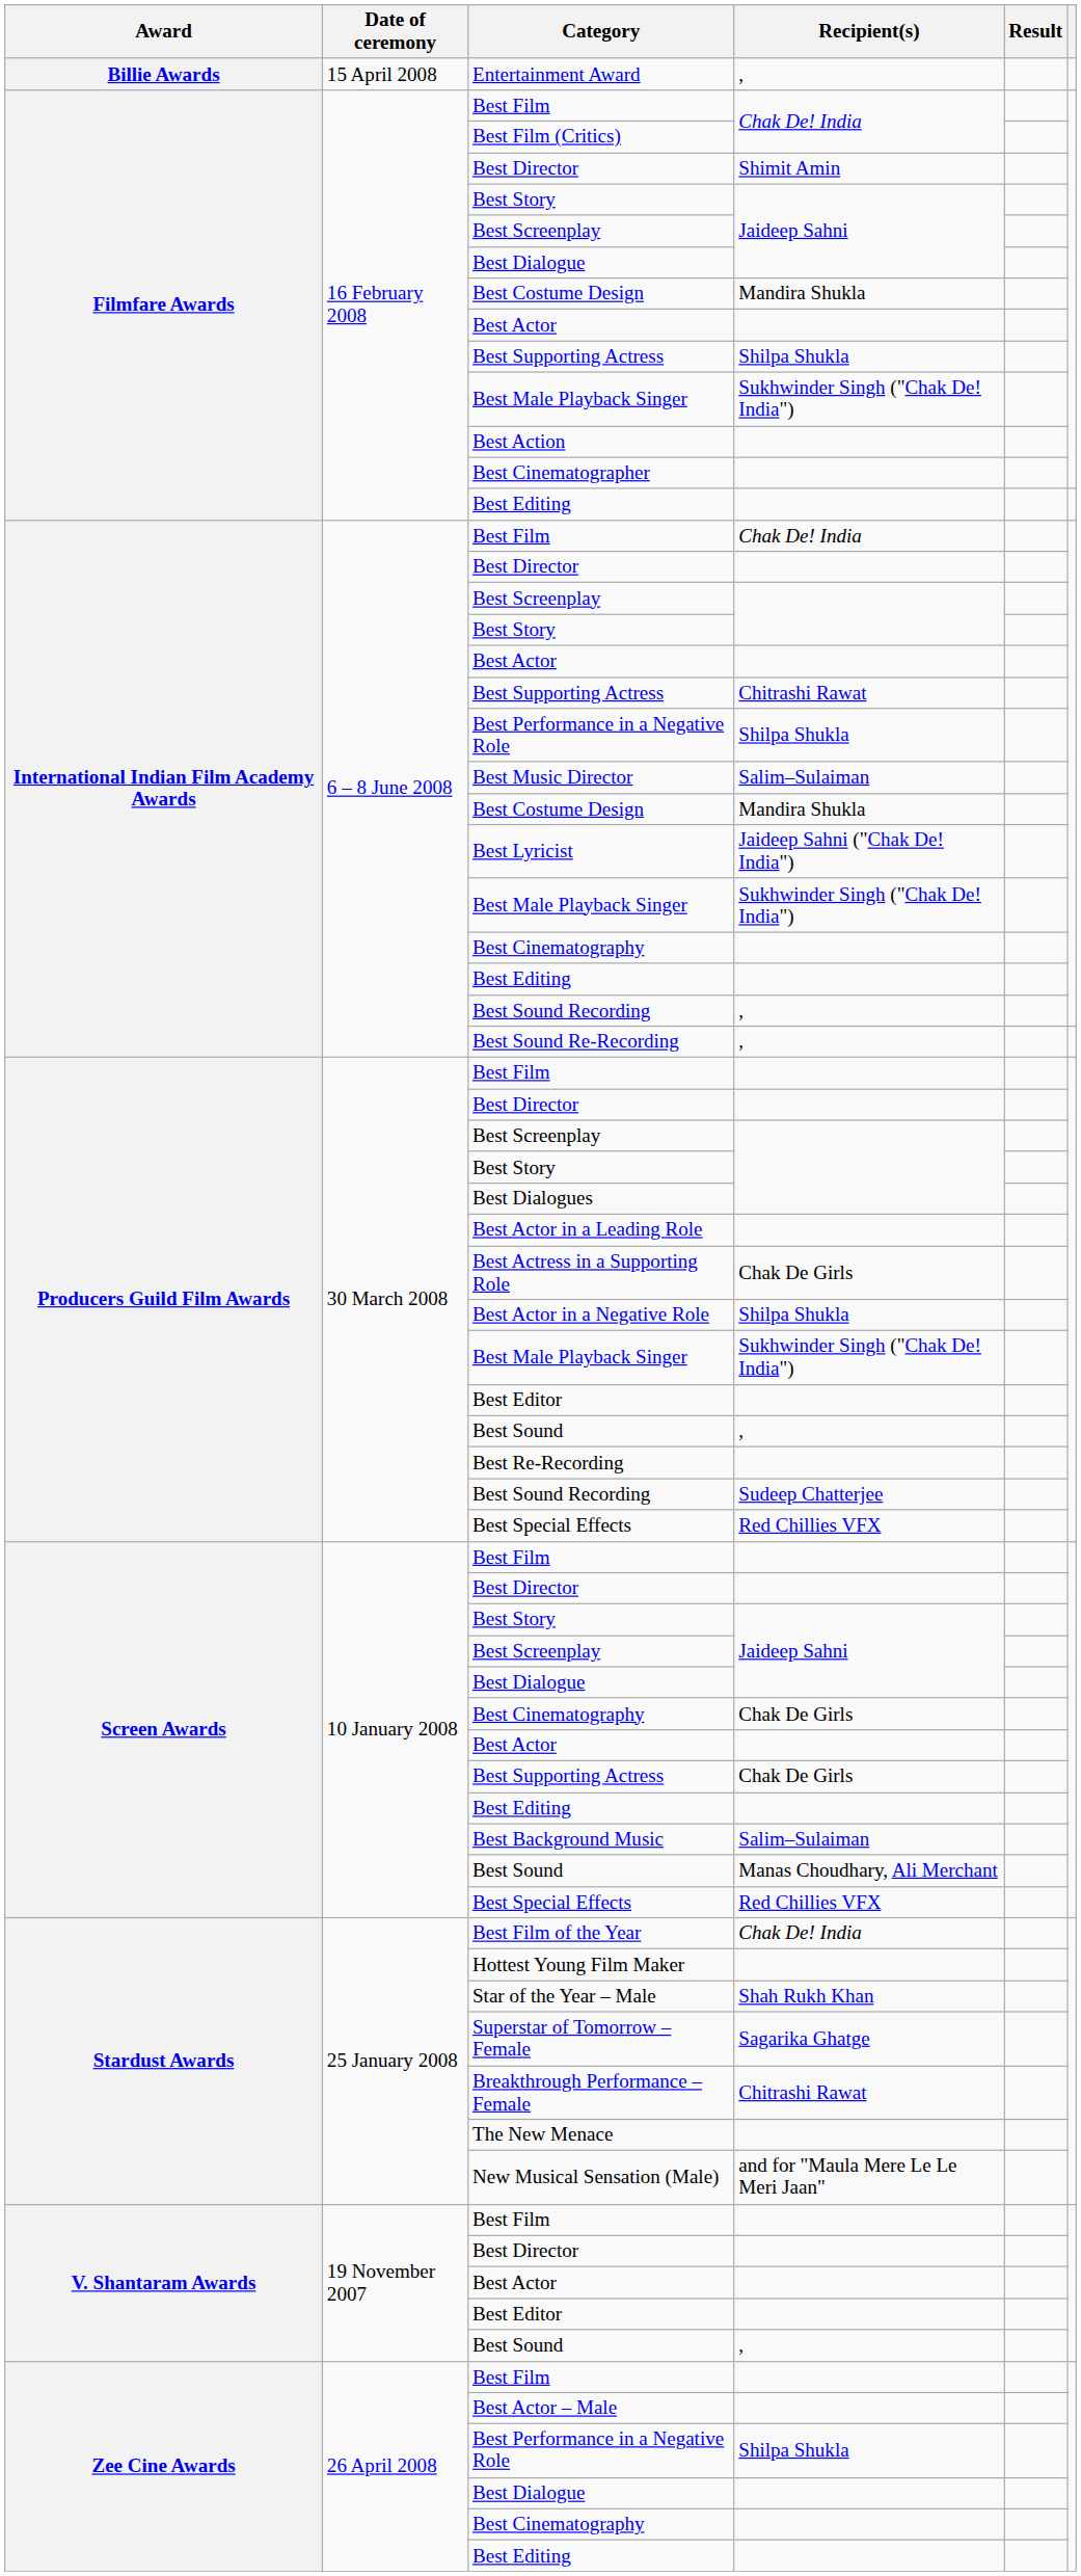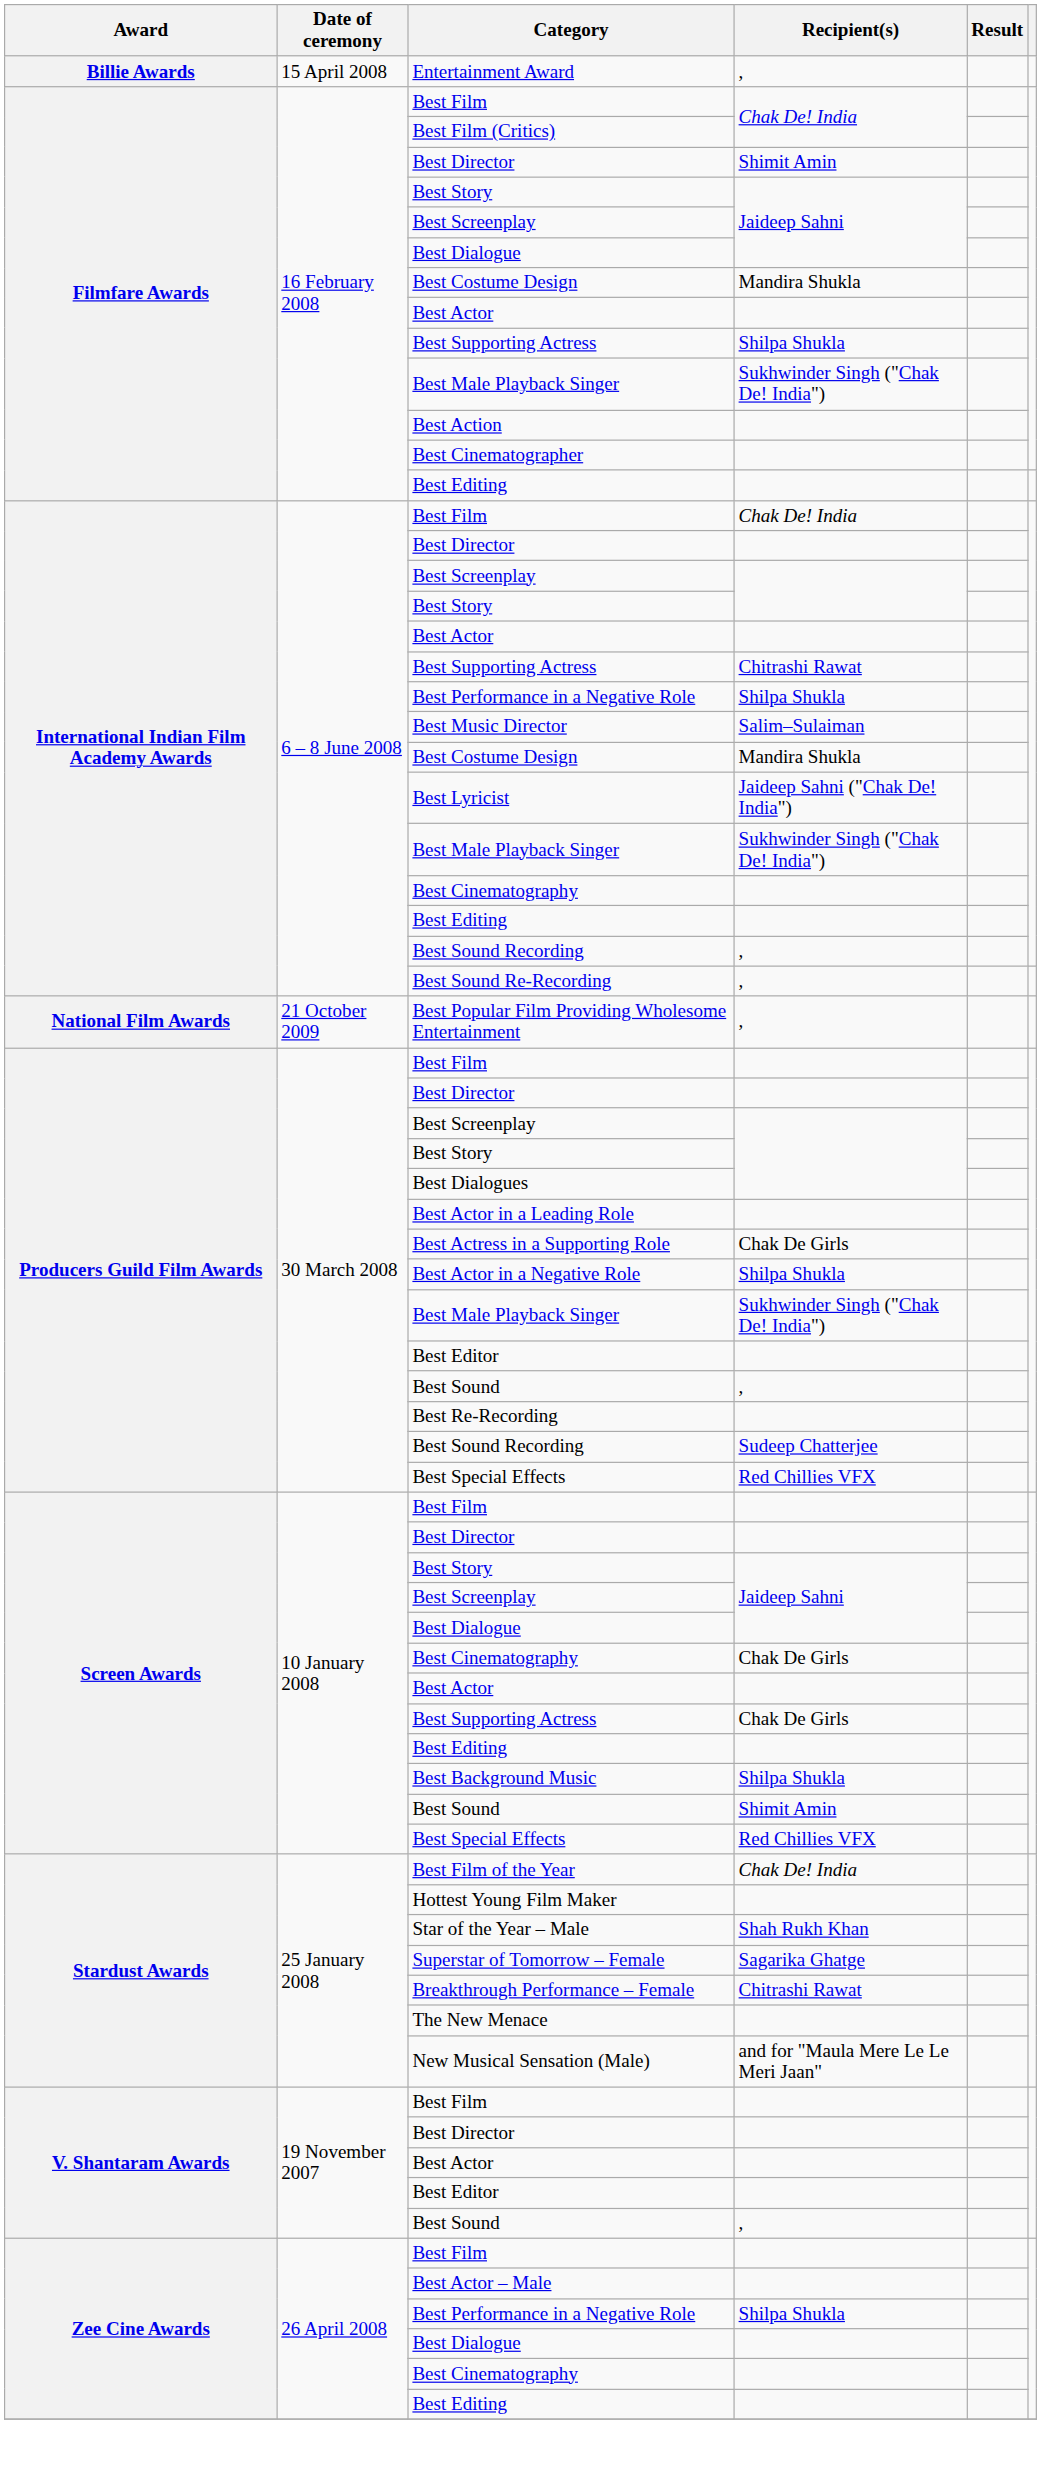+ row: National Film Awards | 21 October 2009 | Best Popular Film Providing Wholesome Entertainment | ,
Best Background Music | Recipient(s): Salim–Sulaiman -> Shilpa Shukla
Screen Awards / Best Sound | Recipient(s): Manas Choudhary, Ali Merchant -> Shimit Amin
